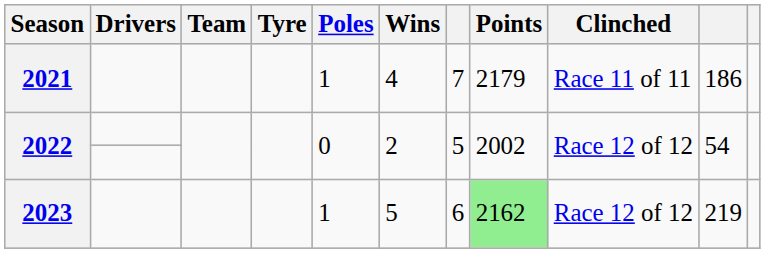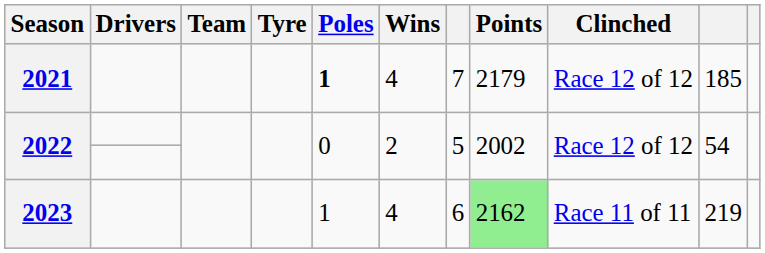2021 | Poles: normal -> bold
2021 | Clinched: Race 11 of 11 -> Race 12 of 12
2021 | column 10: 186 -> 185
2023 | Wins: 5 -> 4
2023 | Clinched: Race 12 of 12 -> Race 11 of 11
